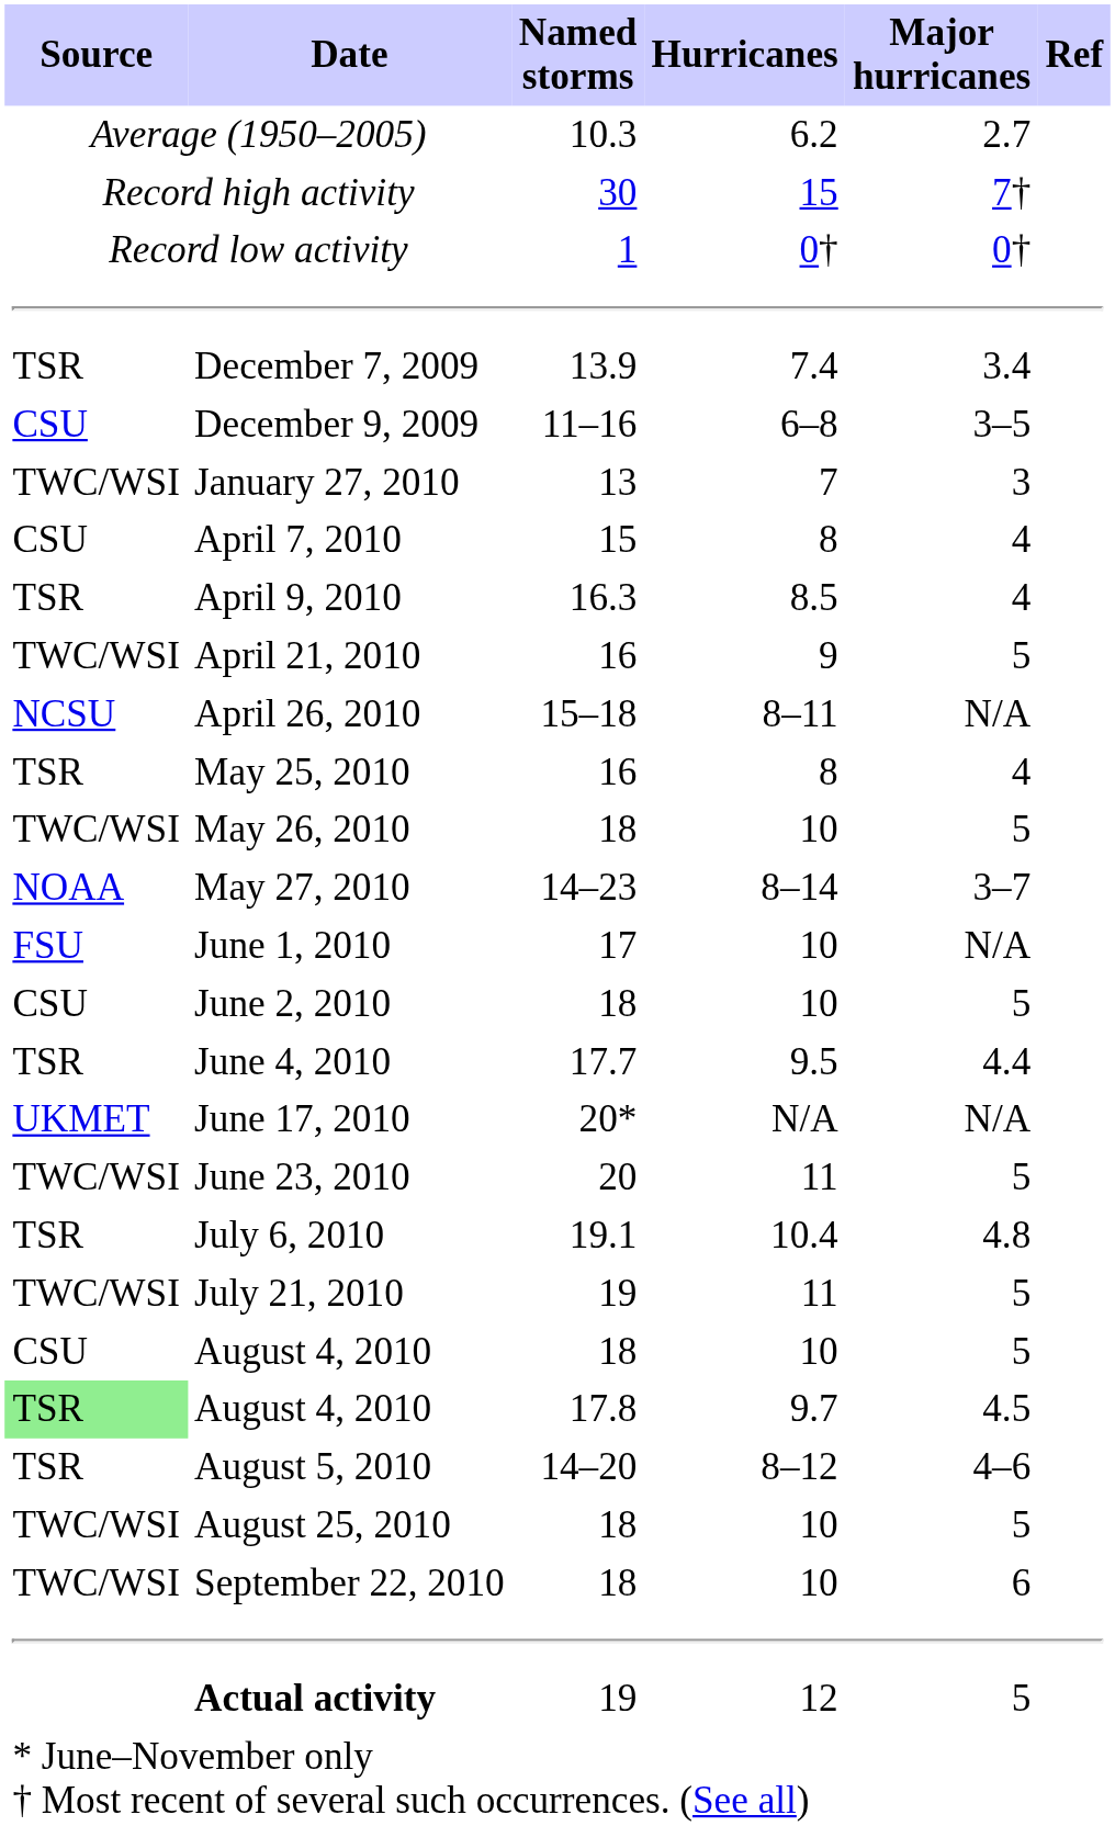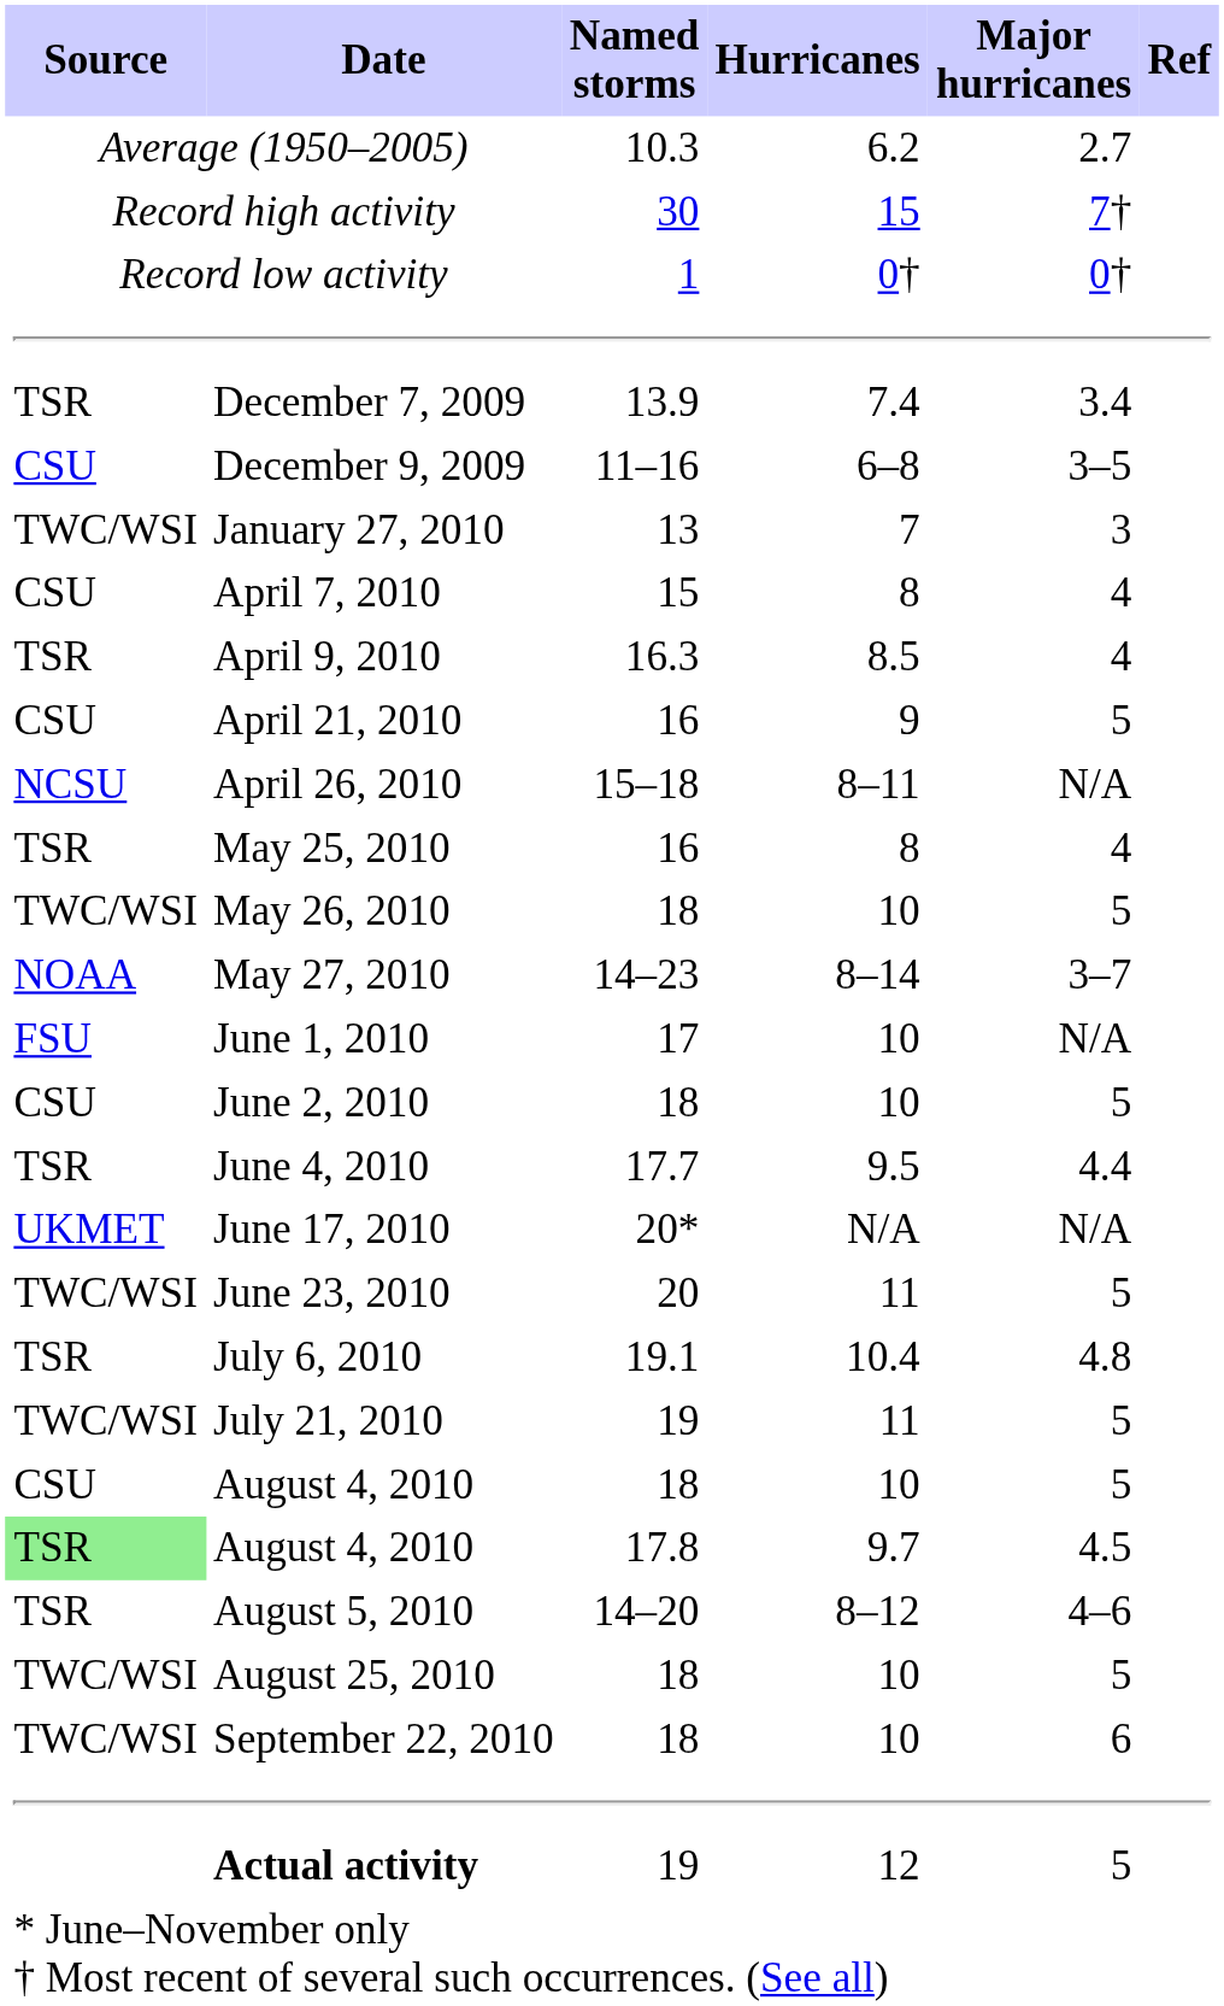April 21, 2010 | Source: TWC/WSI -> CSU
